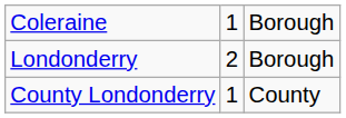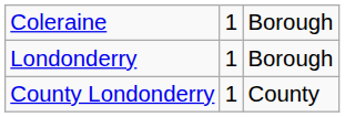Londonderry | column 2: 2 -> 1
